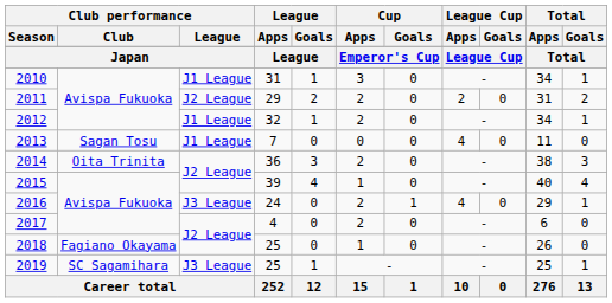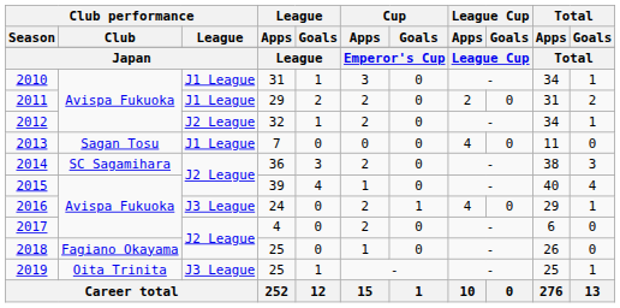2011 | Club performance / League: J2 League -> J1 League
2012 | Club performance / League: J1 League -> J2 League
2014 | Club performance / Club: Oita Trinita -> SC Sagamihara
2019 | Club performance / Club: SC Sagamihara -> Oita Trinita
